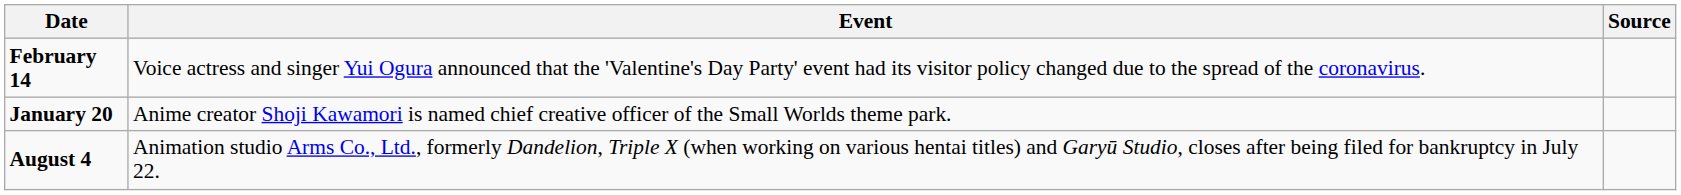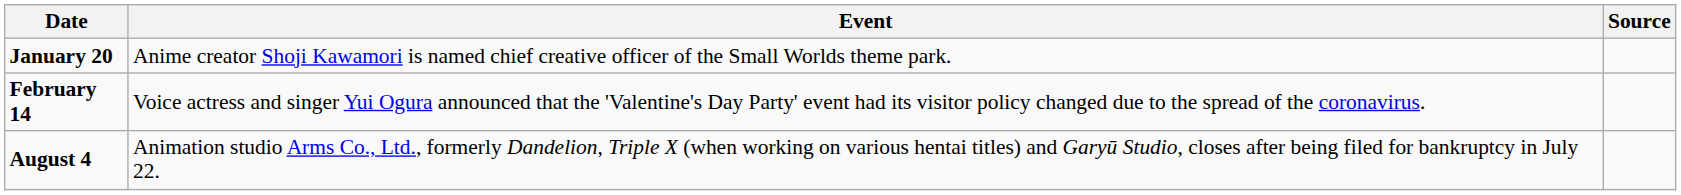rows swapped: January 20 <-> February 14
